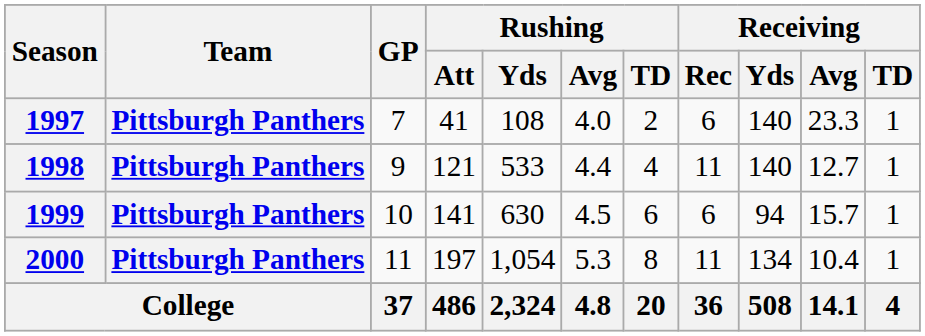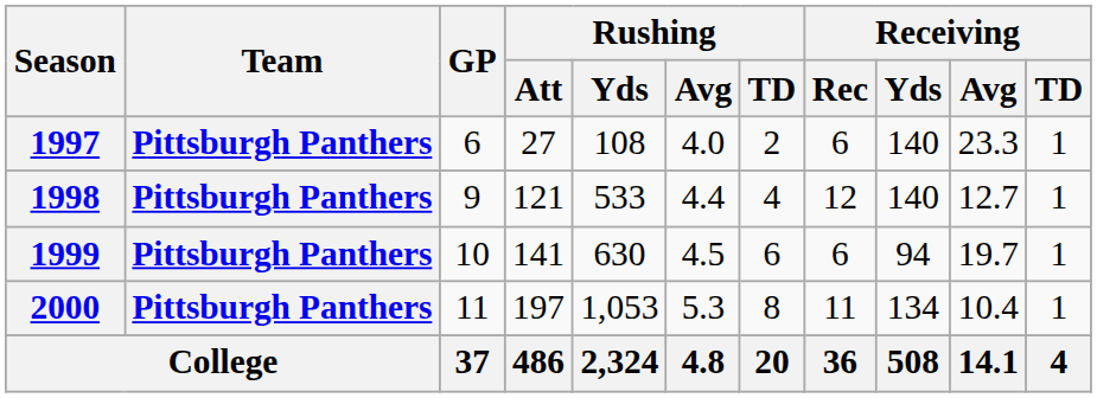1997 | GP: 7 -> 6
1997 | Rushing / Att: 41 -> 27
1998 | Receiving / Rec: 11 -> 12
1999 | Receiving / Avg: 15.7 -> 19.7
2000 | Rushing / Yds: 1,054 -> 1,053
